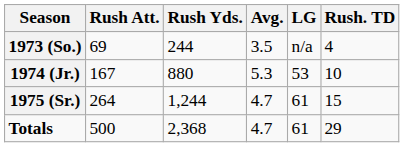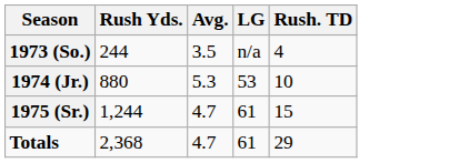- column: Rush Att. | 69 | 167 | 264 | 500
